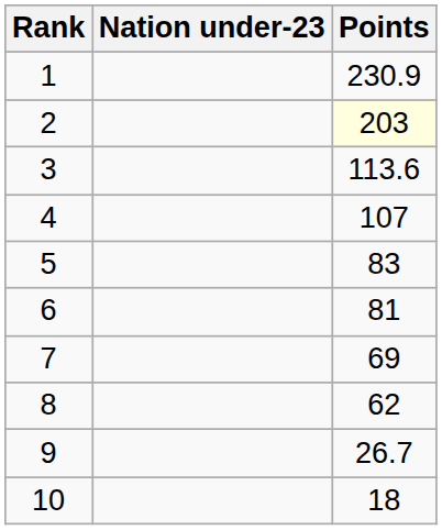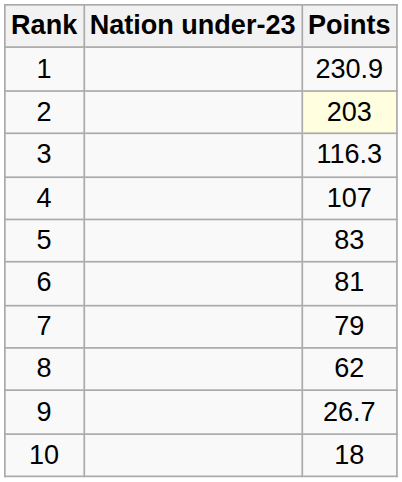3 | Points: 113.6 -> 116.3
7 | Points: 69 -> 79
